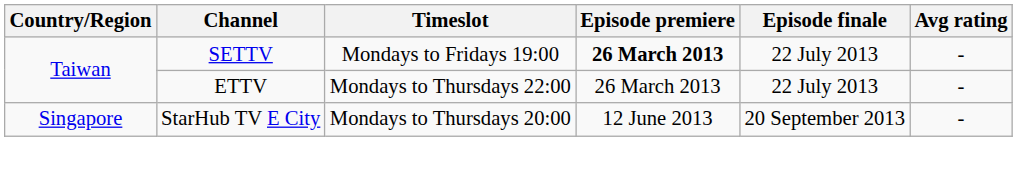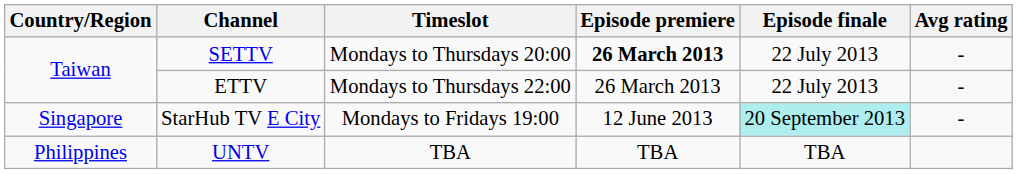SETTV | Timeslot: Mondays to Fridays 19:00 -> Mondays to Thursdays 20:00
StarHub TV E City | Timeslot: Mondays to Thursdays 20:00 -> Mondays to Fridays 19:00
StarHub TV E City | Episode finale: no background -> paleturquoise background
+ row: Philippines | UNTV | TBA | TBA | TBA
